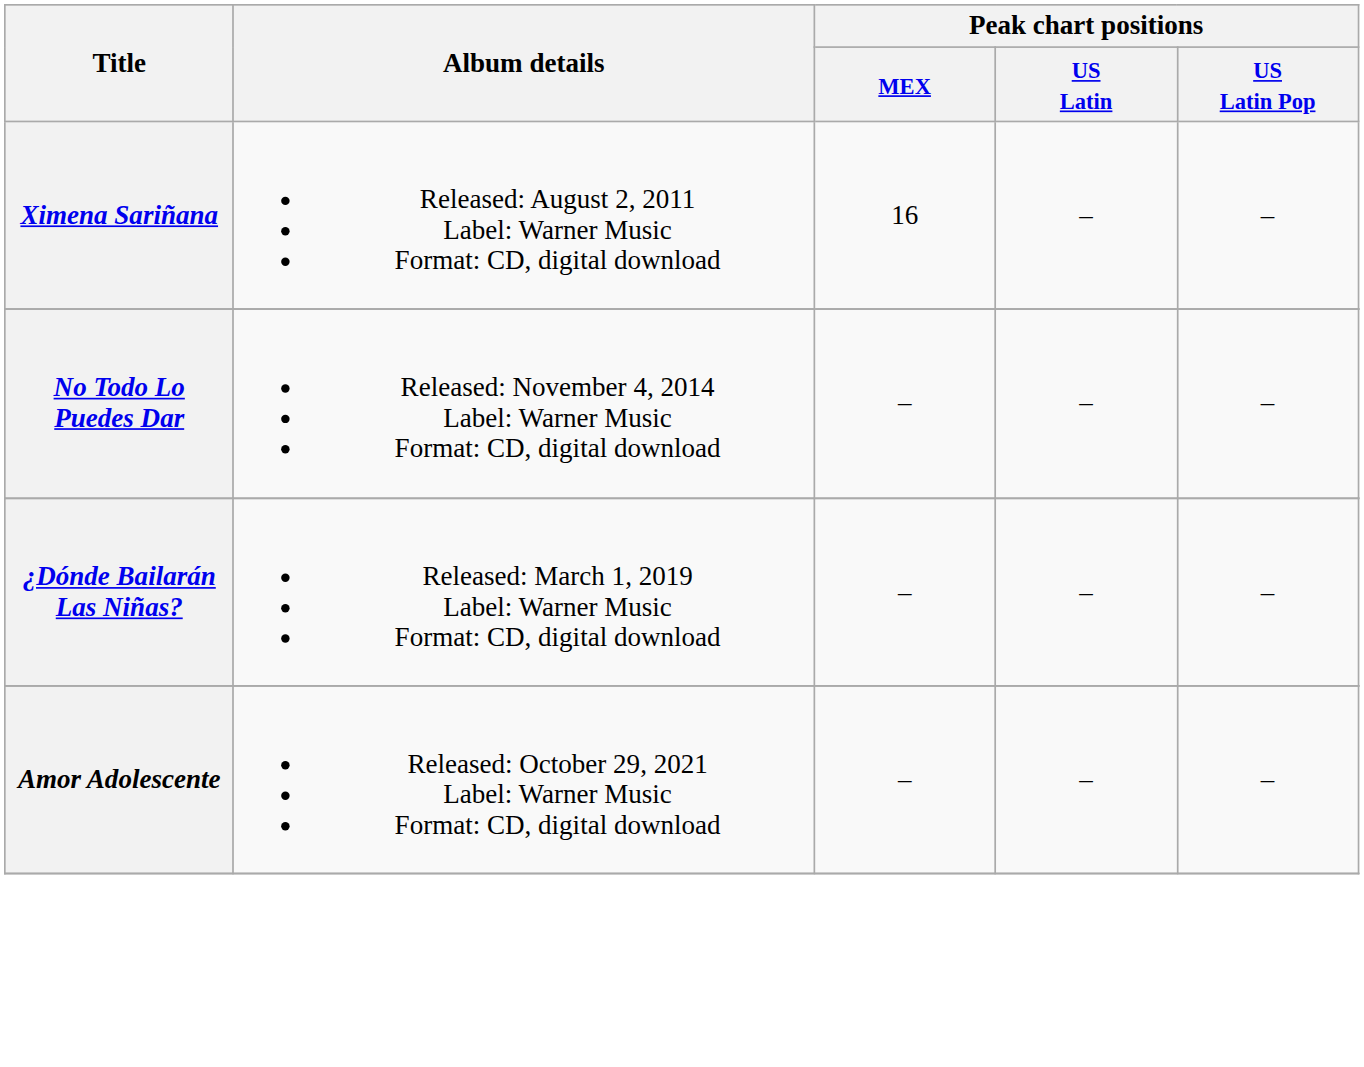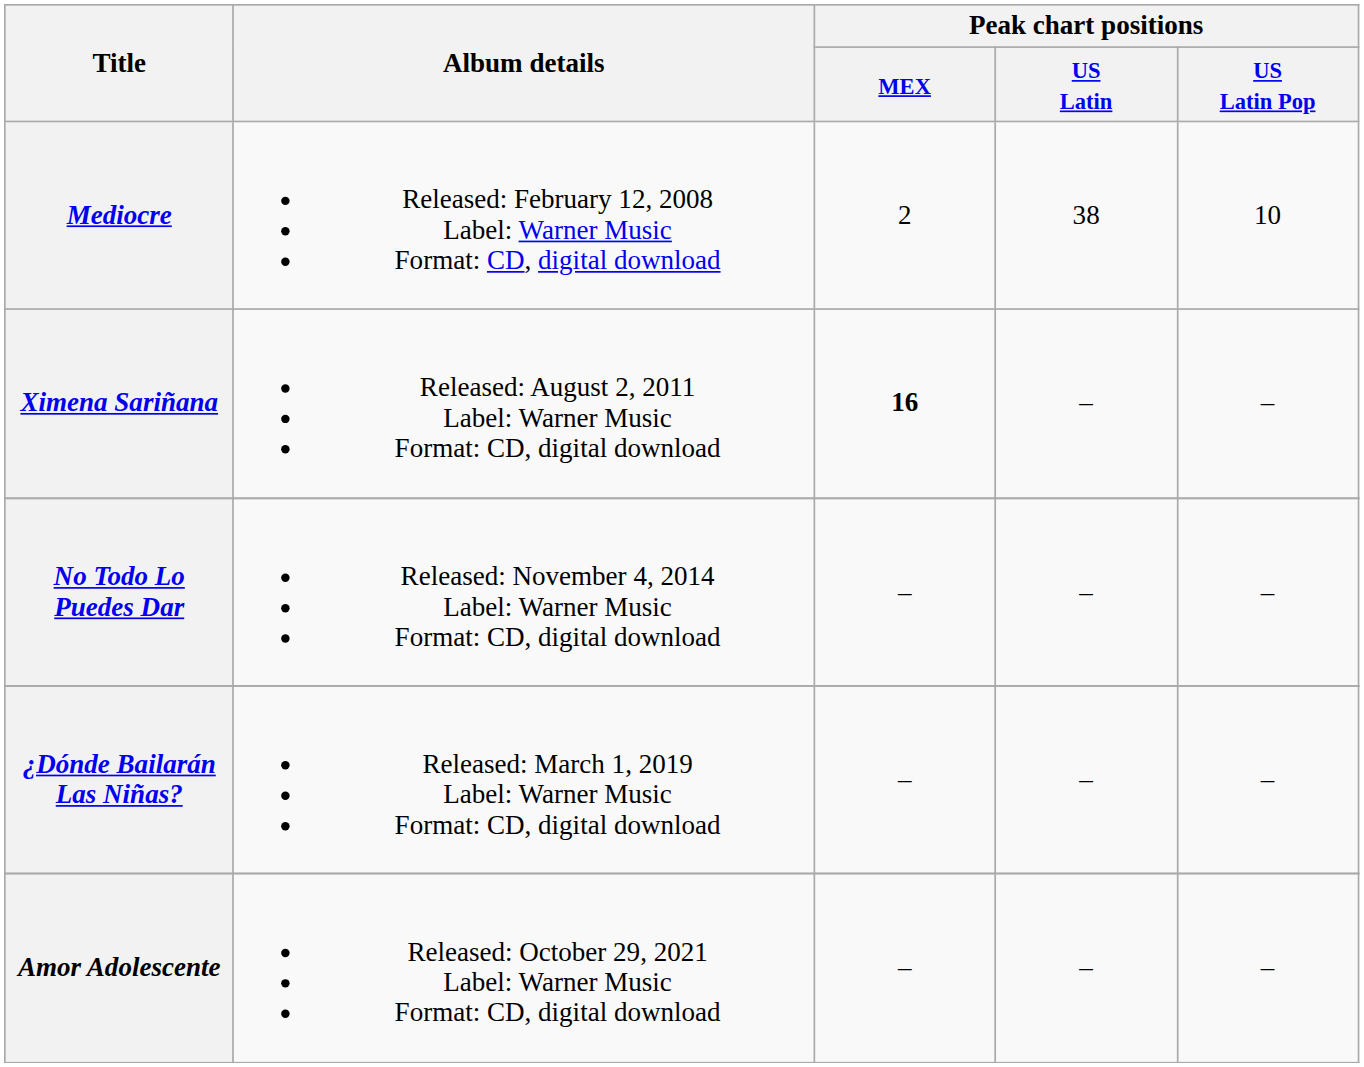+ row: Mediocre | Released: February 12, 2008 Label: Warner Music Format: CD, digital download | 2 | 38 | 10
Ximena Sariñana | Peak chart positions / MEX: normal -> bold
